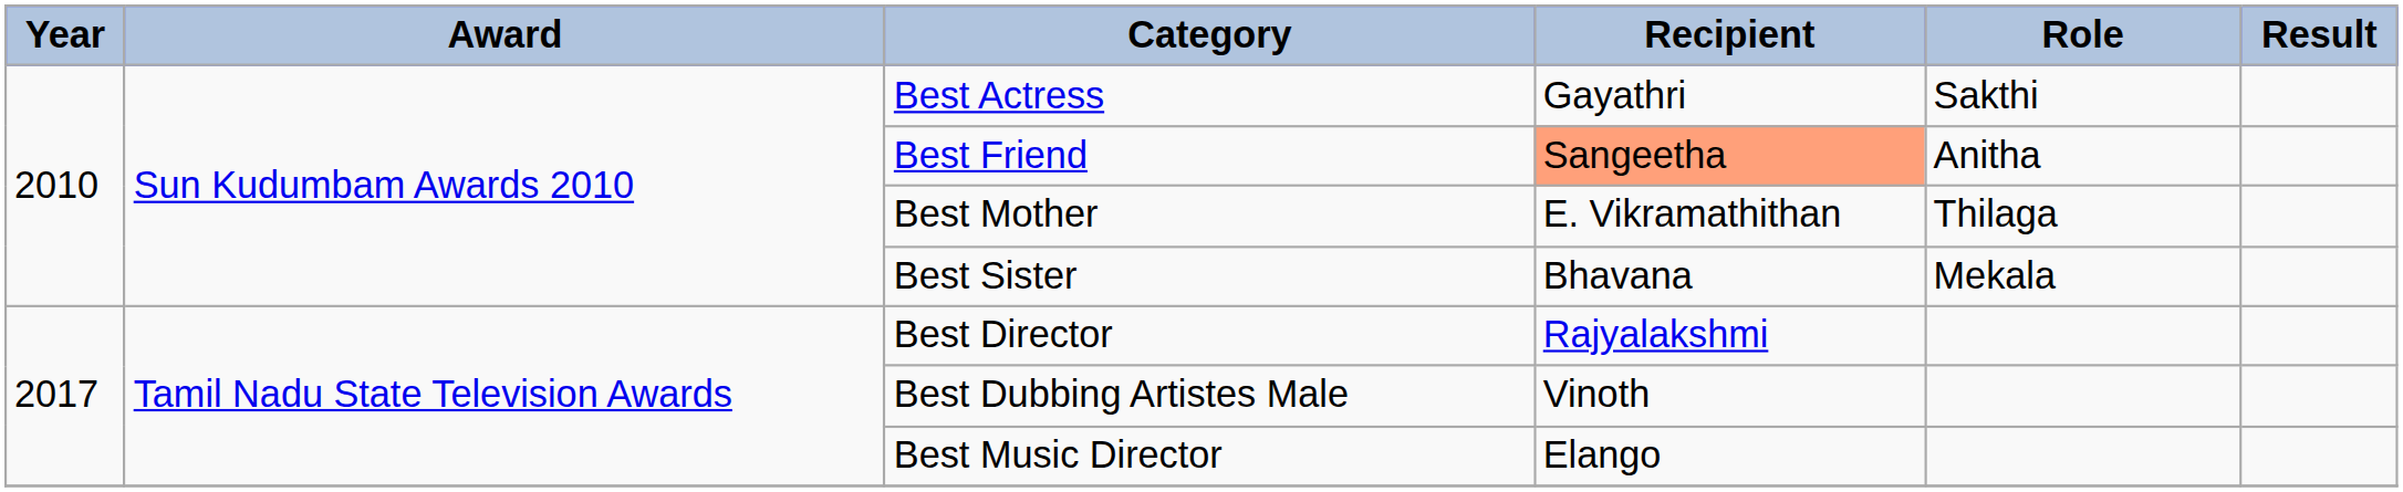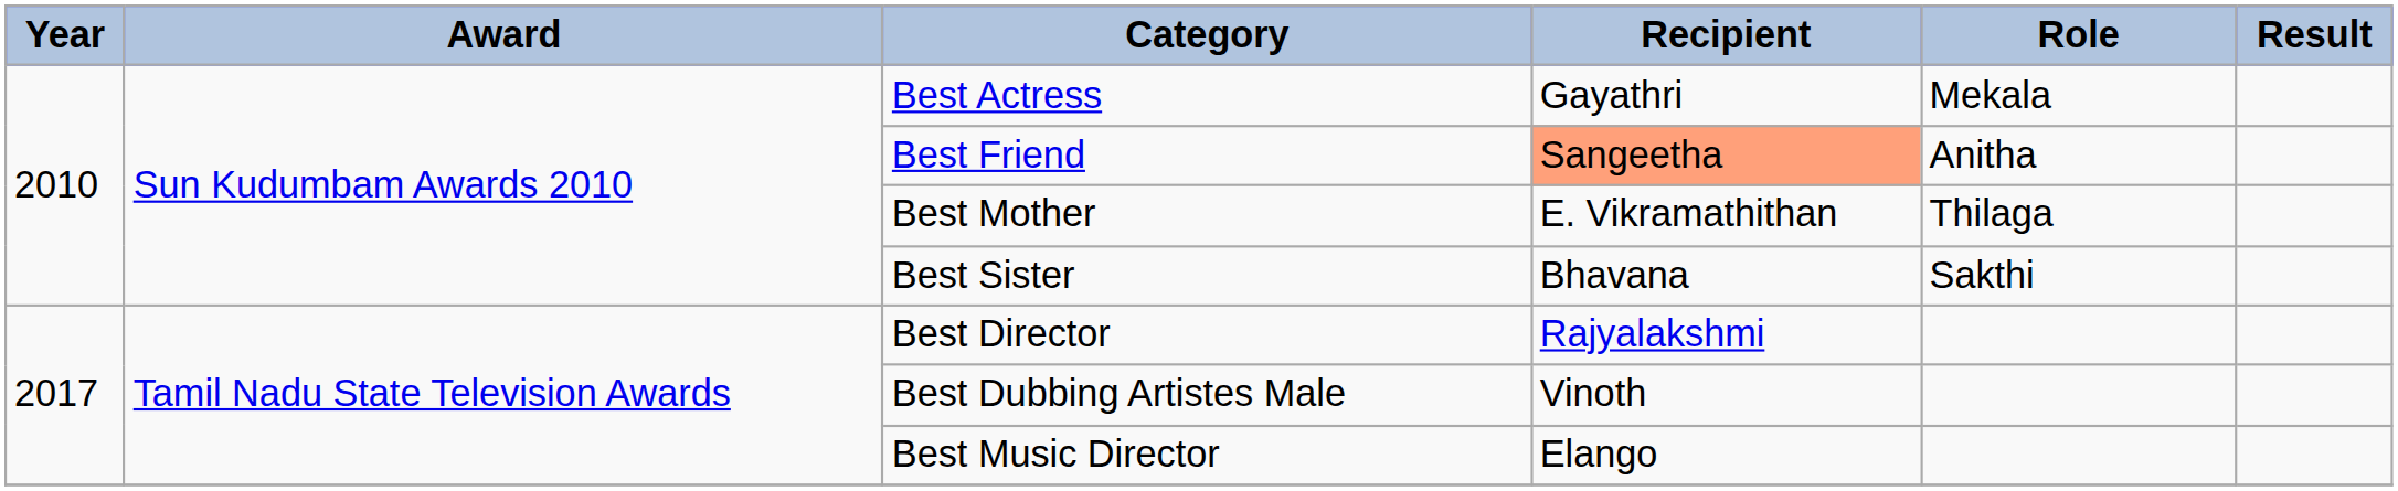Best Actress | Role: Sakthi -> Mekala
Best Sister | Role: Mekala -> Sakthi
